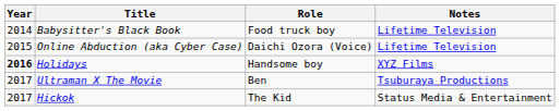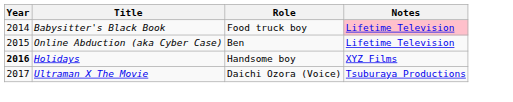Babysitter's Black Book | Notes: no background -> pink background
Online Abduction (aka Cyber Case) | Role: Daichi Ozora (Voice) -> Ben
Ultraman X The Movie | Role: Ben -> Daichi Ozora (Voice)
- row: 2017 | Hickok | The Kid | Status Media & Entertainment
